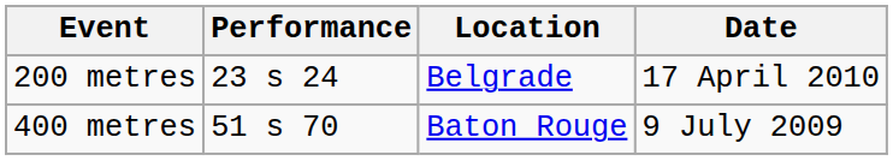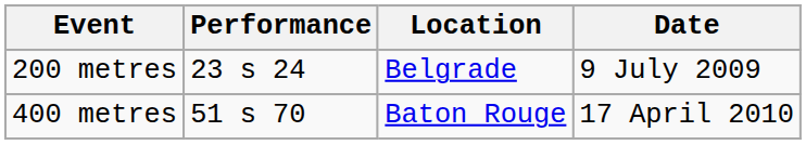200 metres | Date: 17 April 2010 -> 9 July 2009
400 metres | Date: 9 July 2009 -> 17 April 2010
